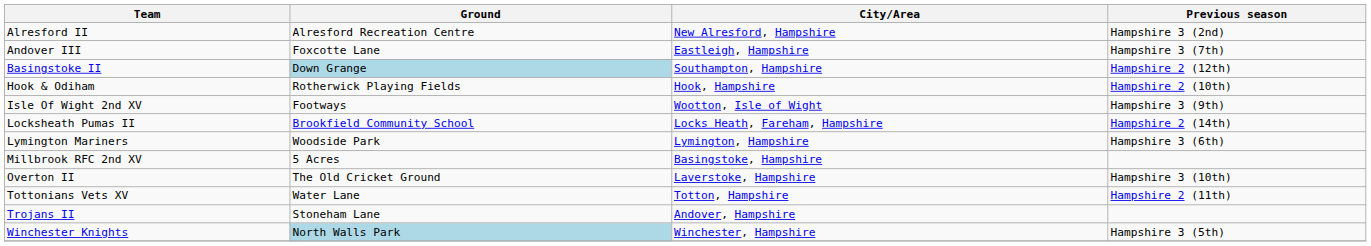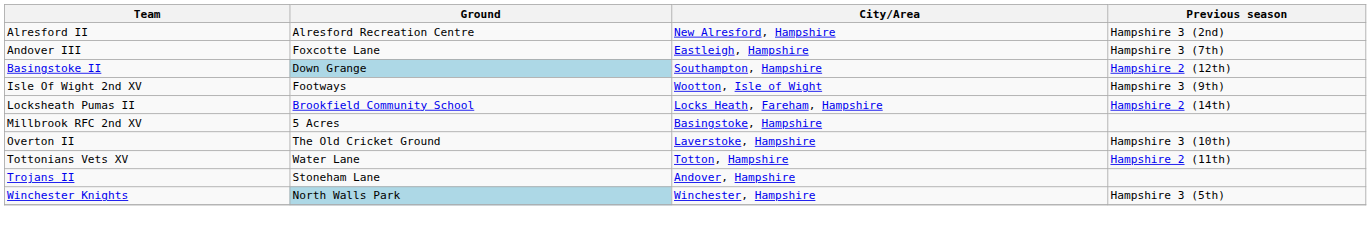- row: Hook & Odiham | Rotherwick Playing Fields | Hook, Hampshire | Hampshire 2 (10th)
- row: Lymington Mariners | Woodside Park | Lymington, Hampshire | Hampshire 3 (6th)
